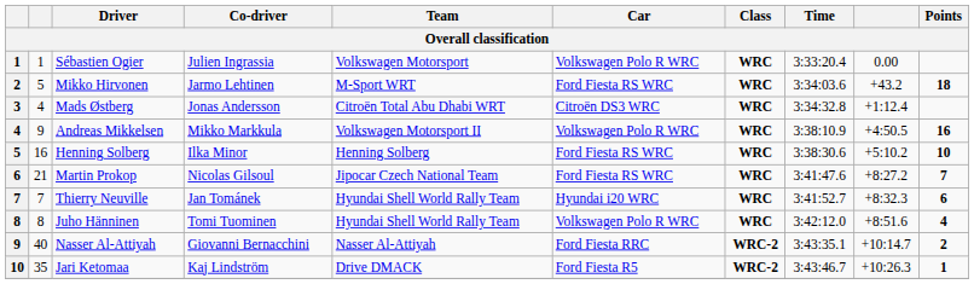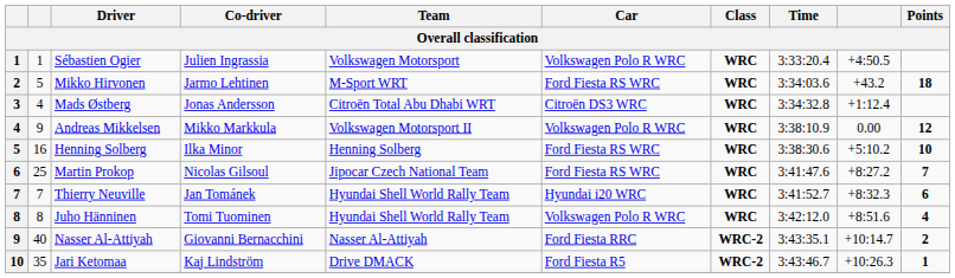Sébastien Ogier | column 9: 0.00 -> +4:50.5
Andreas Mikkelsen | column 9: +4:50.5 -> 0.00
Andreas Mikkelsen | Points: 16 -> 12
Martin Prokop | column 2: 21 -> 25
